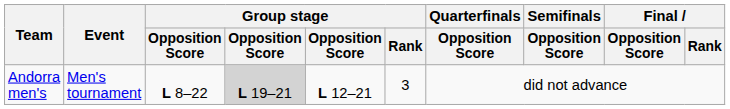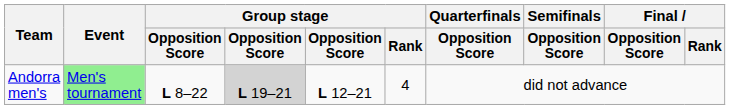Andorra men's | Event: no background -> lightgreen background
Andorra men's | Group stage / Rank: 3 -> 4
